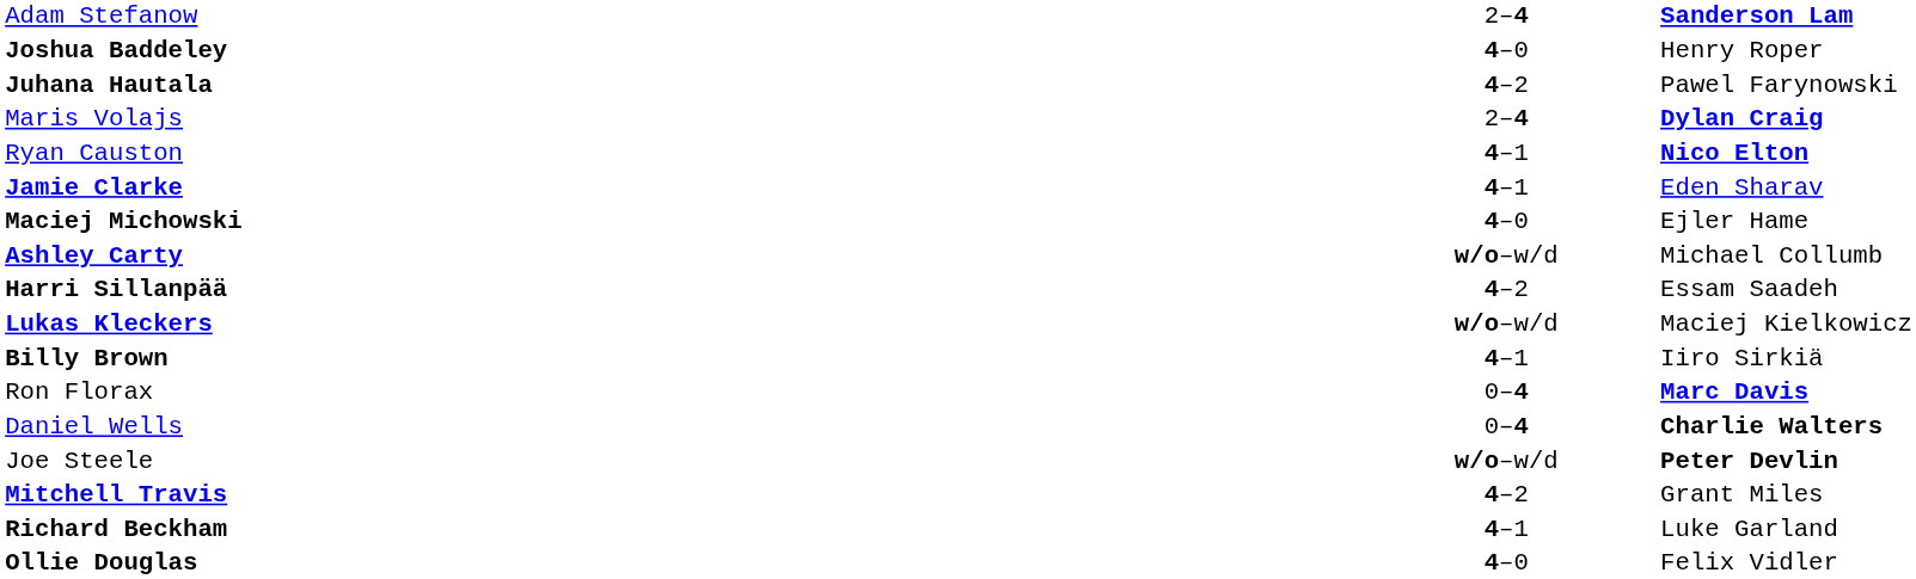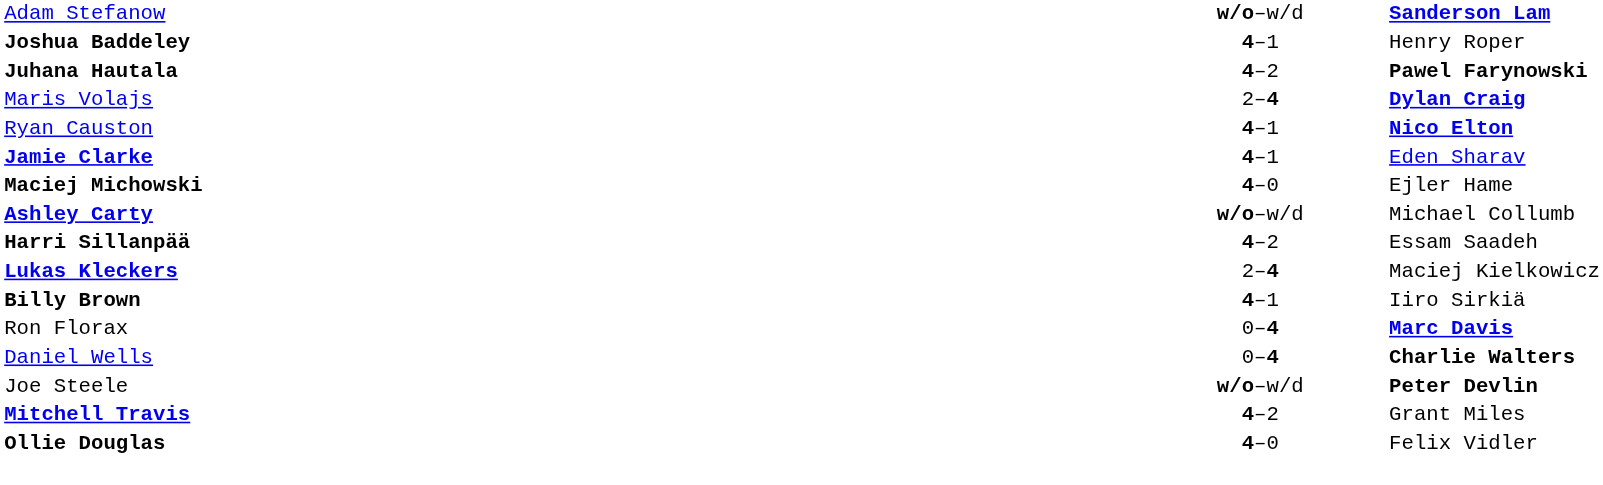Adam Stefanow | column 2: 2–4 -> w/o–w/d
Joshua Baddeley | column 2: 4–0 -> 4–1
Juhana Hautala | column 3: normal -> bold
Lukas Kleckers | column 2: w/o–w/d -> 2–4
- row: Richard Beckham | 4–1 | Luke Garland
